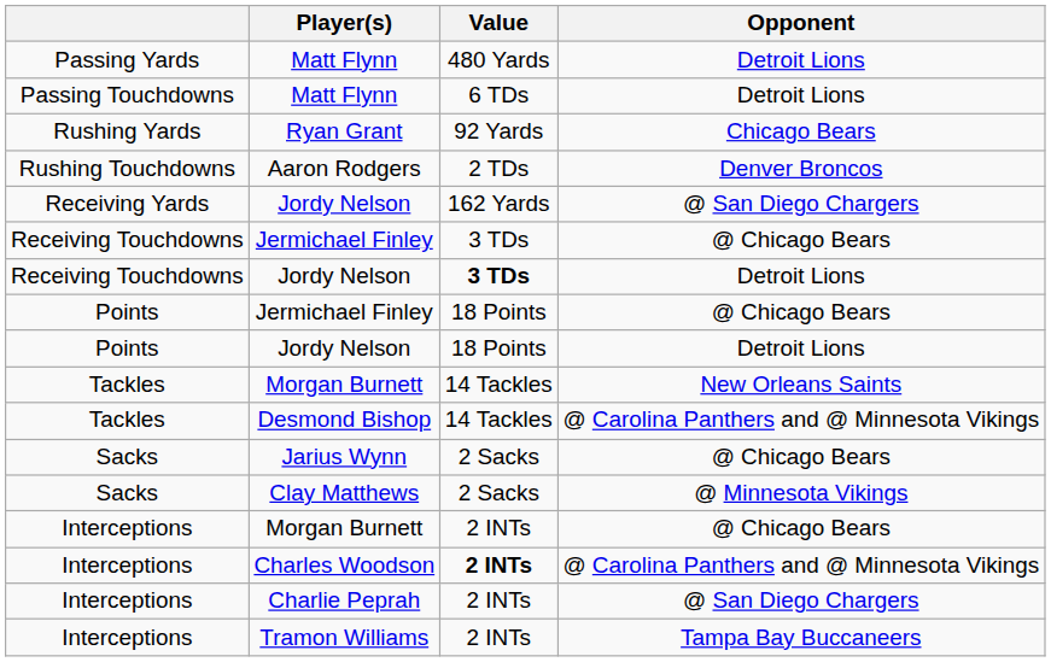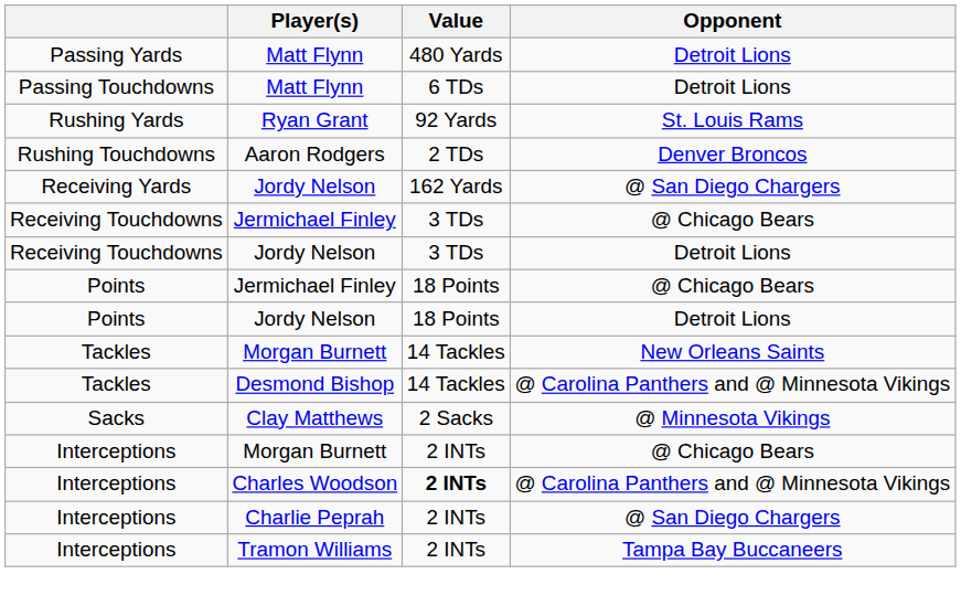Ryan Grant | Opponent: Chicago Bears -> St. Louis Rams
Receiving Touchdowns / Jordy Nelson | Value: bold -> normal
- row: Sacks | Jarius Wynn | 2 Sacks | @ Chicago Bears
